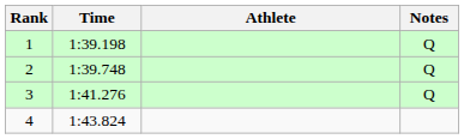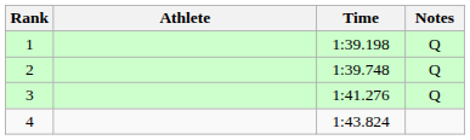columns swapped: Athlete <-> Time
